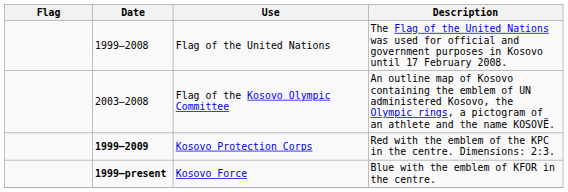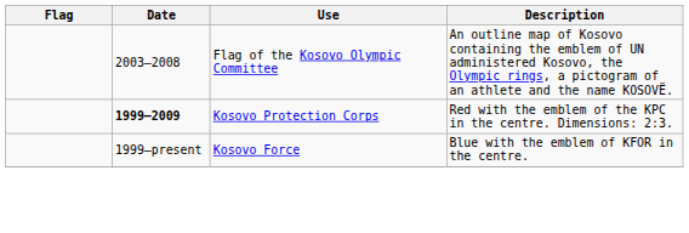- row: 1999–2008 | Flag of the United Nations | The Flag of the United Nations was used for official and government purposes in Kosovo until 17 February 2008.
Kosovo Force | Date: bold -> normal
